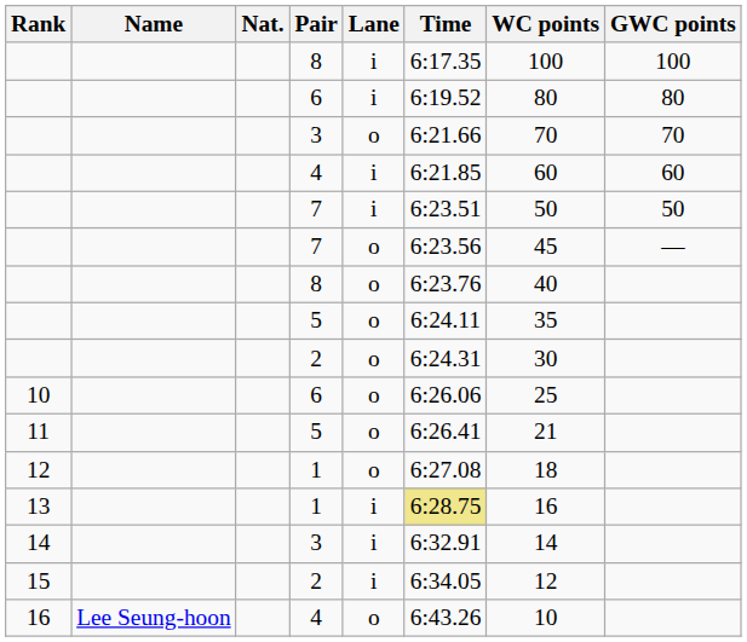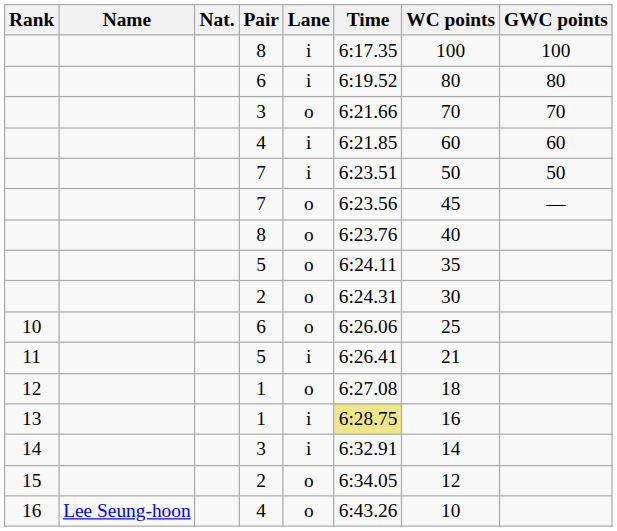11 | Lane: o -> i
15 | Lane: i -> o
